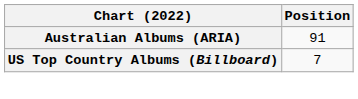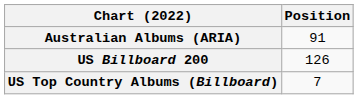+ row: US Billboard 200 | 126
